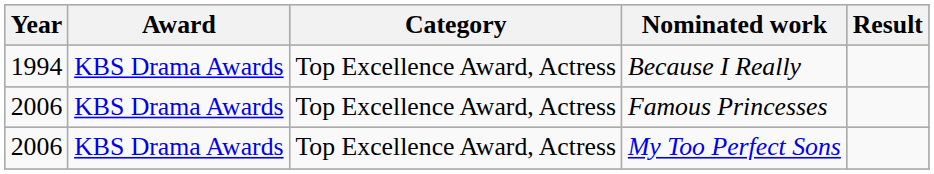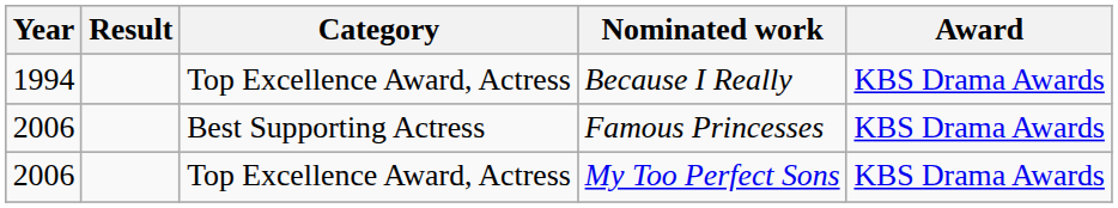columns swapped: Award <-> Result
Famous Princesses | Category: Top Excellence Award, Actress -> Best Supporting Actress
